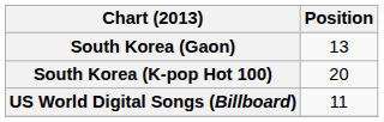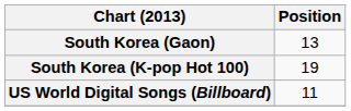South Korea (K-pop Hot 100) | Position: 20 -> 19
